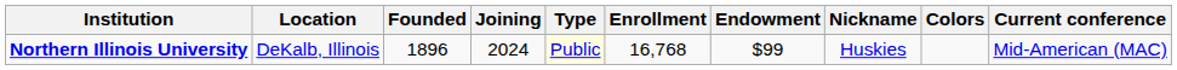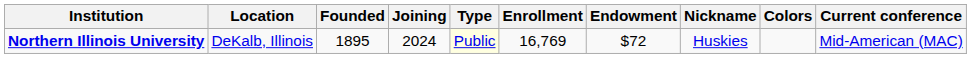Northern Illinois University | Founded: 1896 -> 1895
Northern Illinois University | Enrollment: 16,768 -> 16,769
Northern Illinois University | Endowment: $99 -> $72
